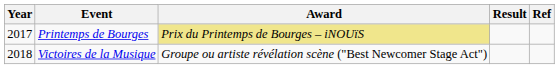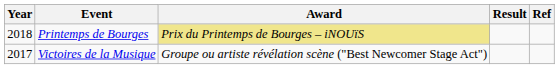Printemps de Bourges | Year: 2017 -> 2018
Victoires de la Musique | Year: 2018 -> 2017
